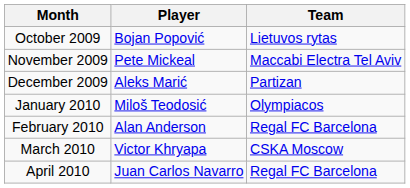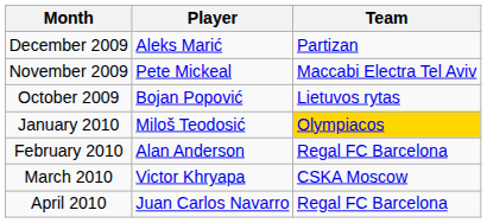rows swapped: October 2009 <-> December 2009
January 2010 | Team: no background -> gold background
